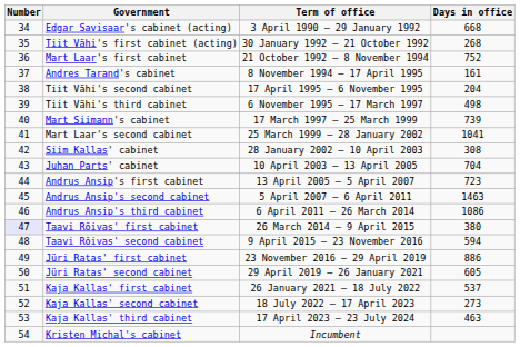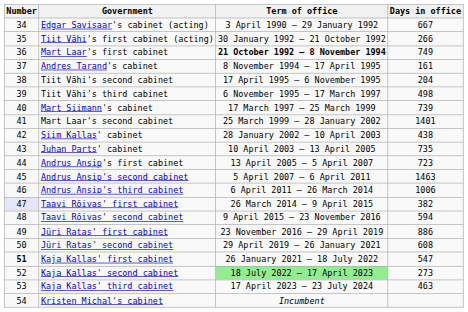Edgar Savisaar's cabinet (acting) | Days in office: 668 -> 667
Tiit Vähi's first cabinet (acting) | Days in office: 268 -> 266
Mart Laar's first cabinet | Term of office: normal -> bold
Mart Laar's first cabinet | Days in office: 752 -> 749
Mart Laar's second cabinet | Days in office: 1041 -> 1401
Siim Kallas' cabinet | Days in office: 308 -> 438
Juhan Parts' cabinet | Days in office: 704 -> 735
Andrus Ansip's third cabinet | Days in office: 1086 -> 1006
Taavi Rõivas' first cabinet | Days in office: 380 -> 382
Jüri Ratas' second cabinet | Days in office: 605 -> 608
Kaja Kallas' first cabinet | Number: normal -> bold
Kaja Kallas' first cabinet | Days in office: 537 -> 547
Kaja Kallas' second cabinet | Term of office: no background -> lightgreen background
